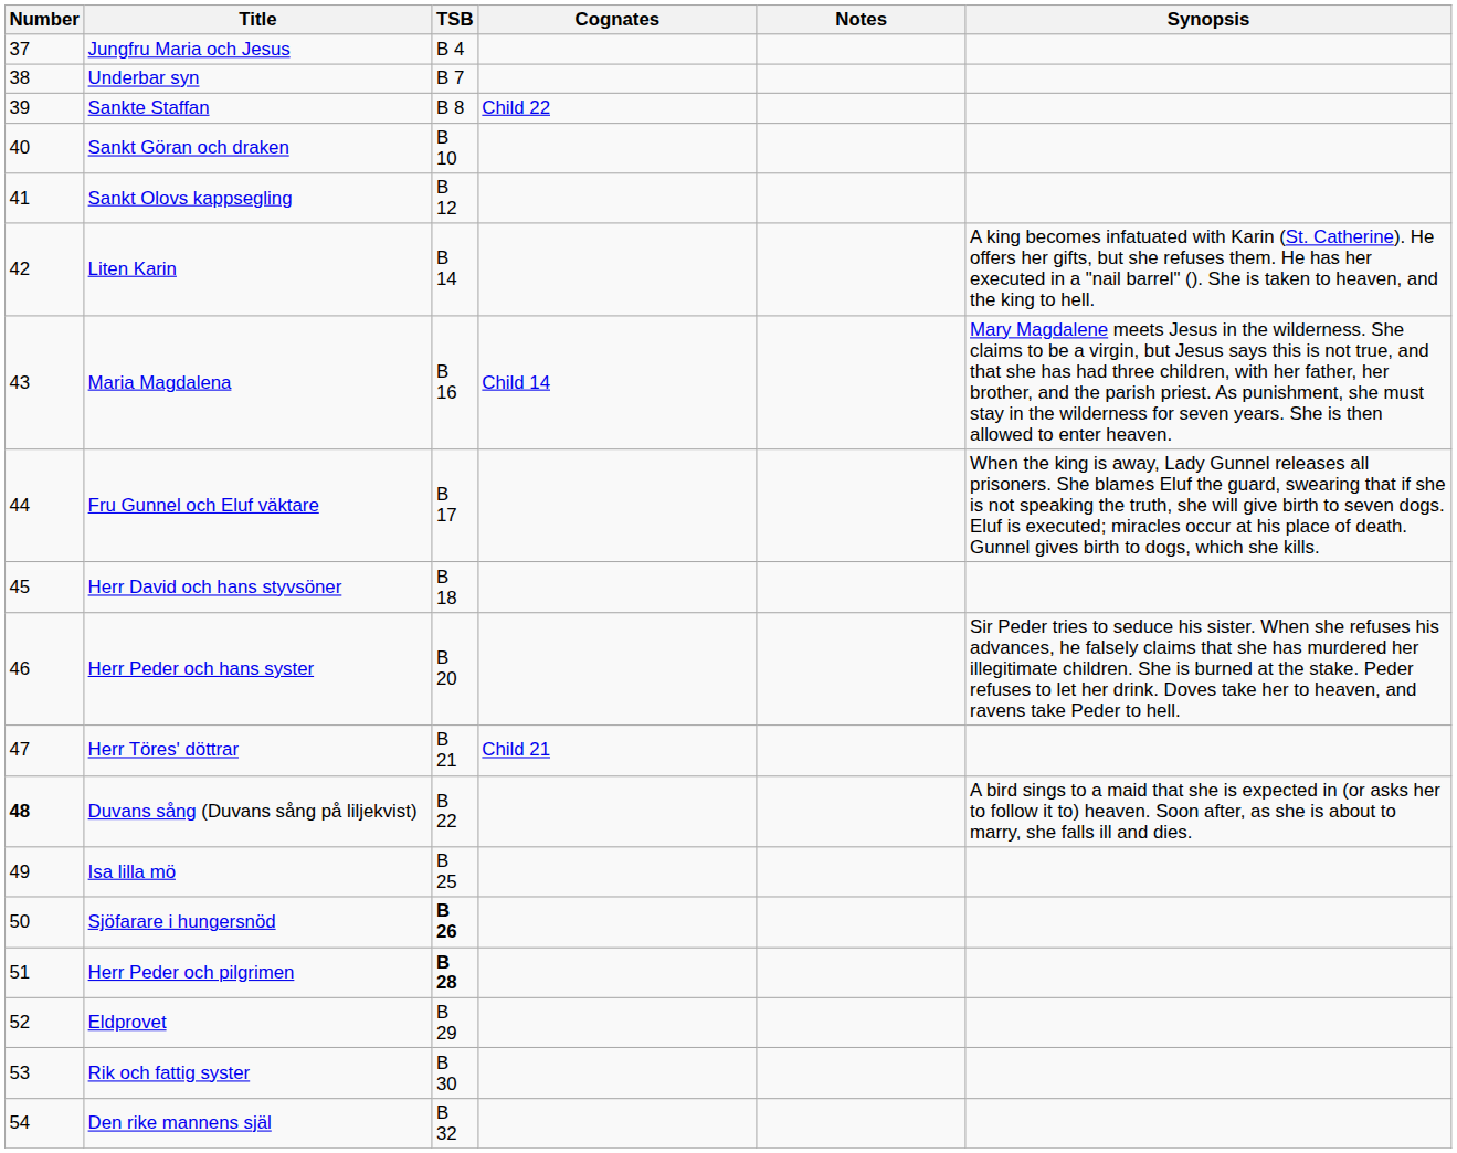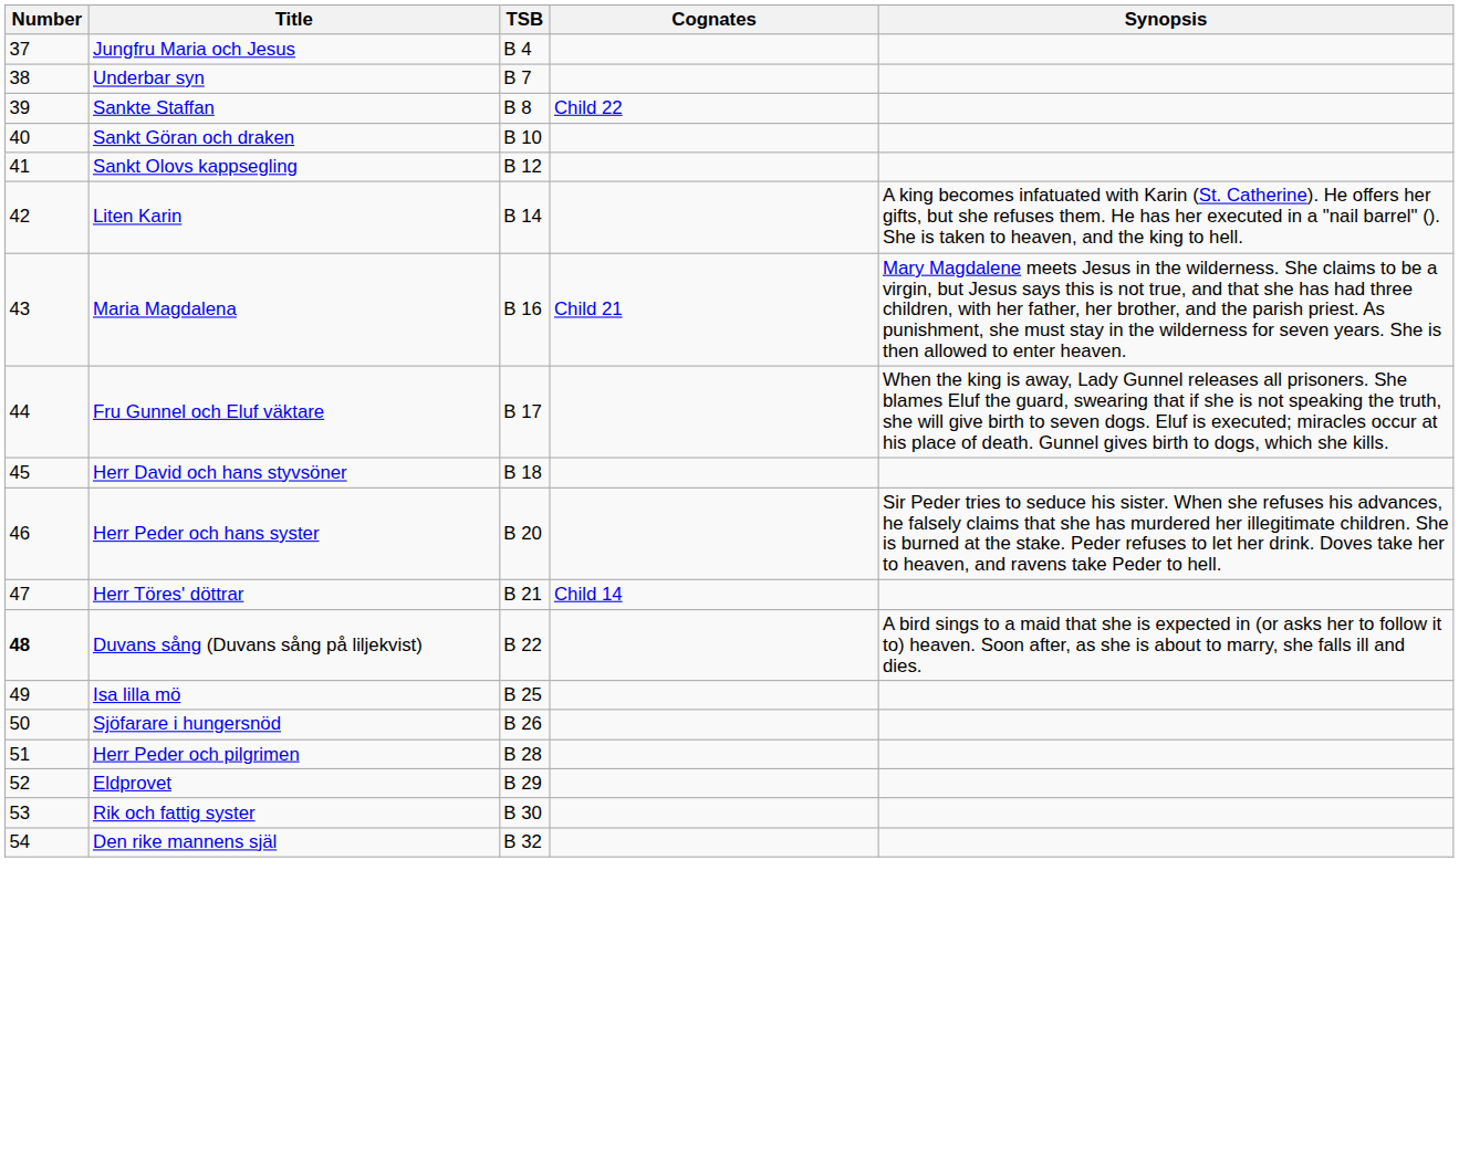- column: Notes
Maria Magdalena | Cognates: Child 14 -> Child 21
Herr Töres' döttrar | Cognates: Child 21 -> Child 14
Sjöfarare i hungersnöd | TSB: bold -> normal
Herr Peder och pilgrimen | TSB: bold -> normal
